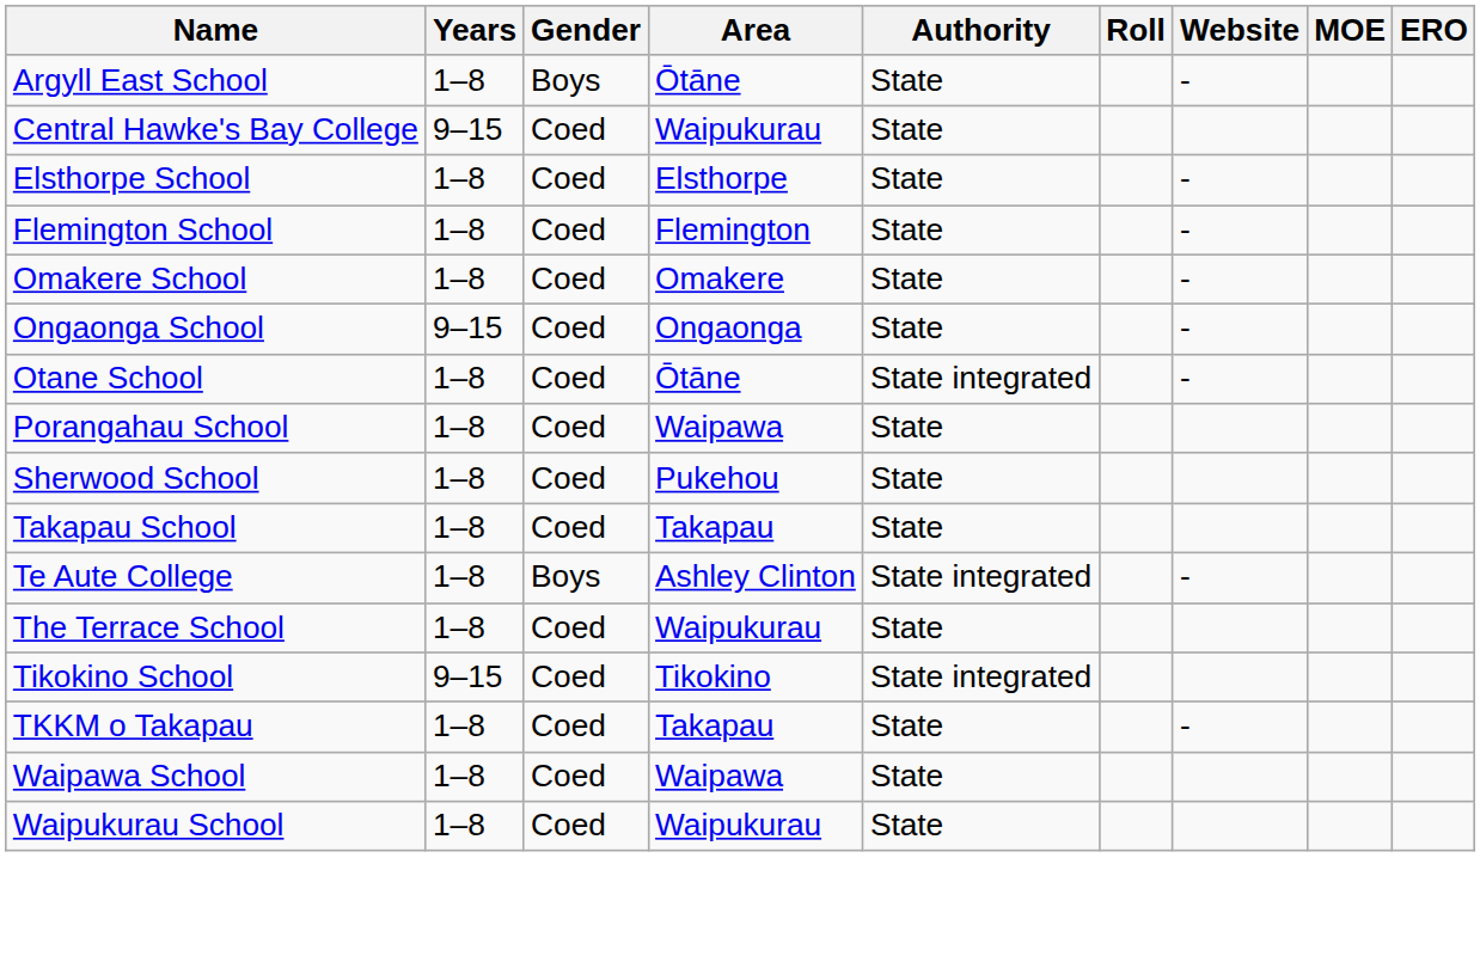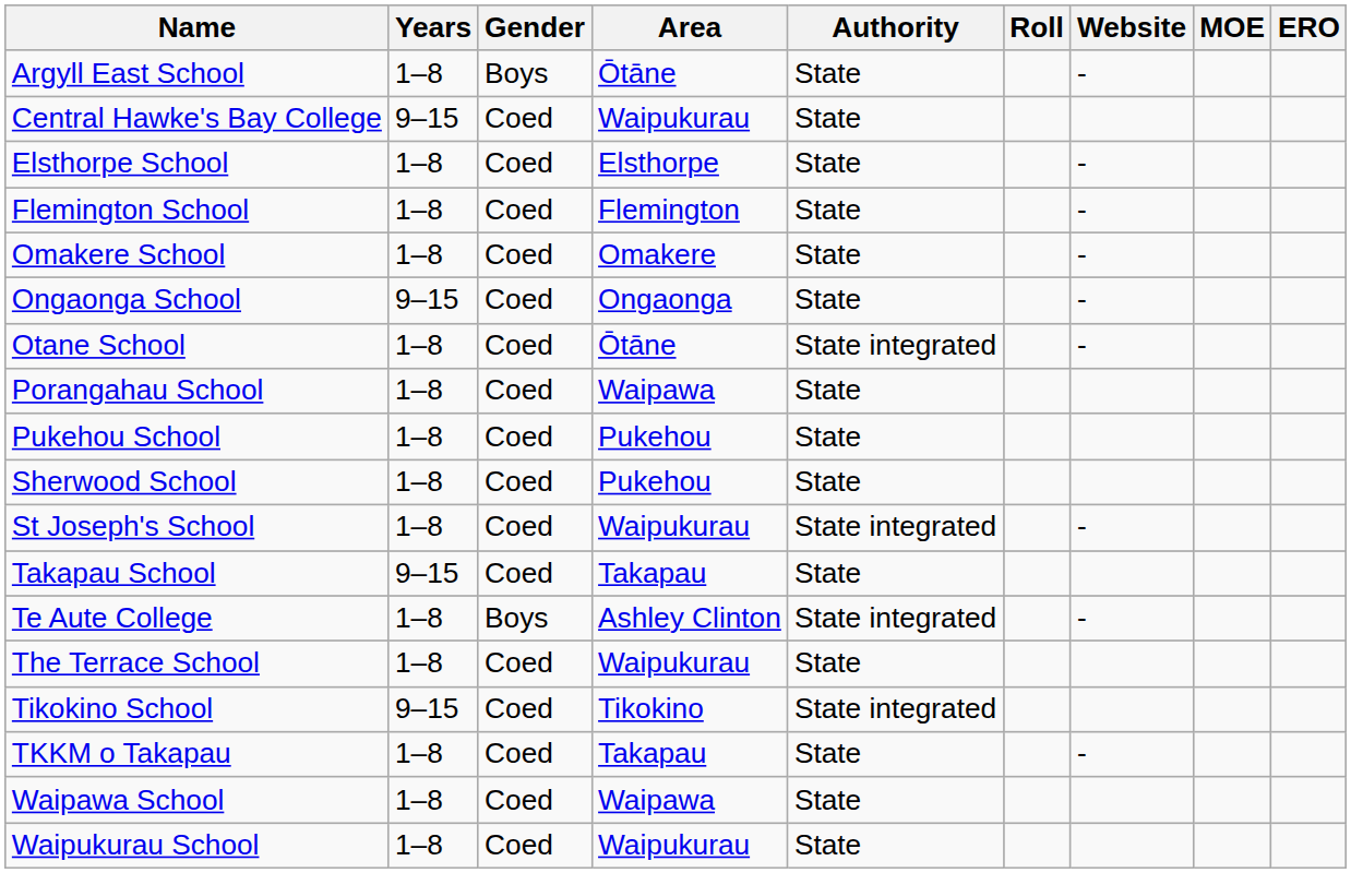+ row: Pukehou School | 1–8 | Coed | Pukehou | State
+ row: St Joseph's School | 1–8 | Coed | Waipukurau | State integrated | -
Takapau School | Years: 1–8 -> 9–15
